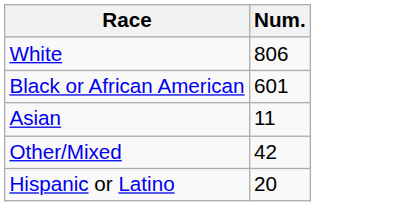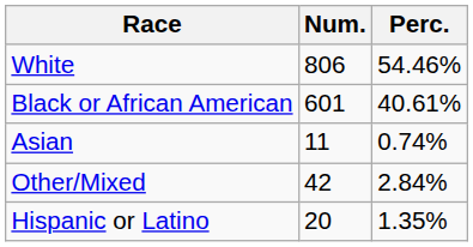+ column: Perc. | 54.46% | 40.61% | 0.74% | 2.84% | 1.35%
